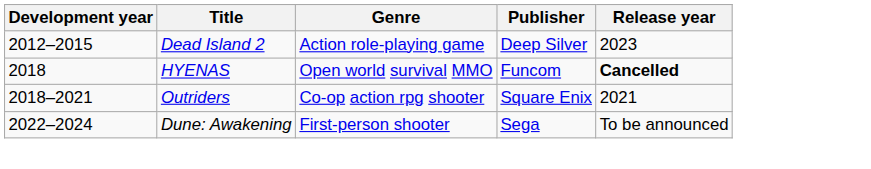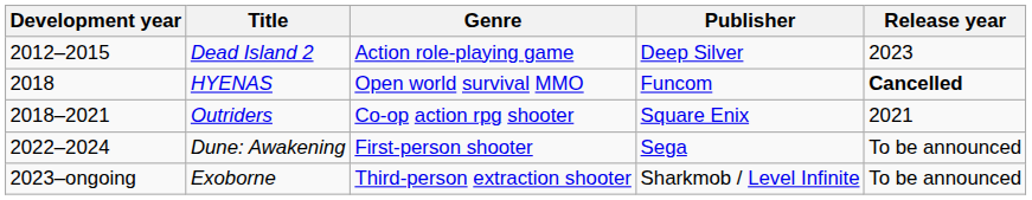+ row: 2023–ongoing | Exoborne | Third-person extraction shooter | Sharkmob / Level Infinite | To be announced
